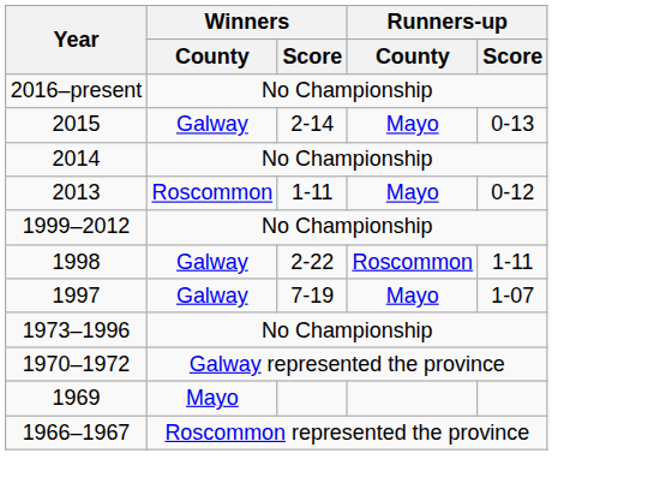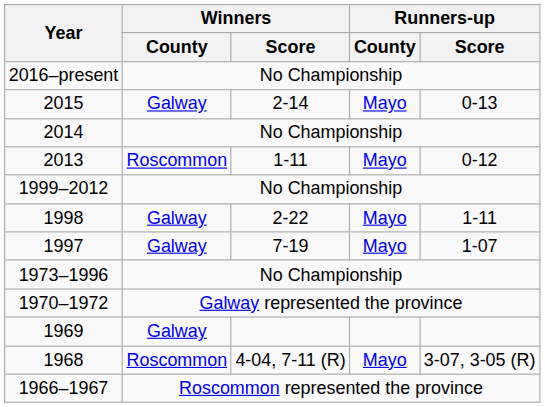1998 | Runners-up / County: Roscommon -> Mayo
1969 | Winners / County: Mayo -> Galway
+ row: 1968 | Roscommon | 4-04, 7-11 (R) | Mayo | 3-07, 3-05 (R)
